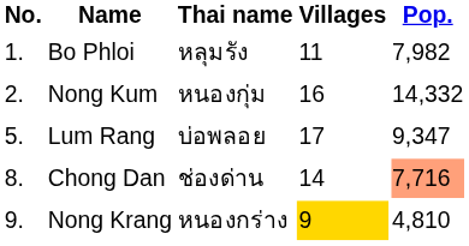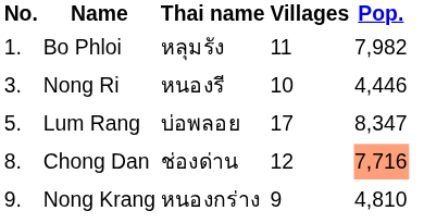- row: 2. | Nong Kum | หนองกุ่ม | 16 | 14,332
+ row: 3. | Nong Ri | หนองรี | 10 | 4,446
Lum Rang | Pop.: 9,347 -> 8,347
Chong Dan | Villages: 14 -> 12
Nong Krang | Villages: gold background -> no background
